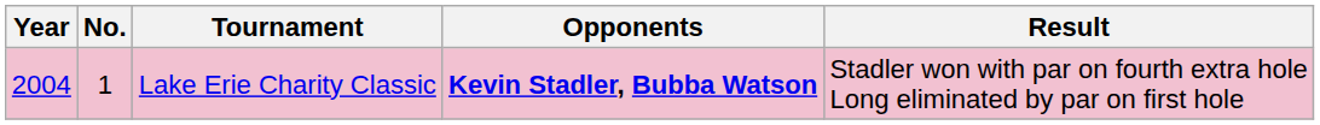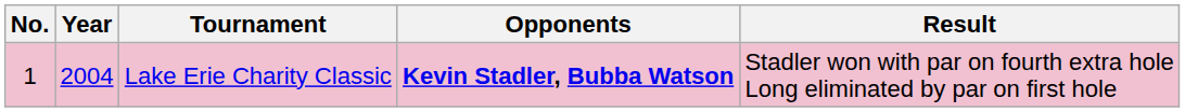columns swapped: No. <-> Year
